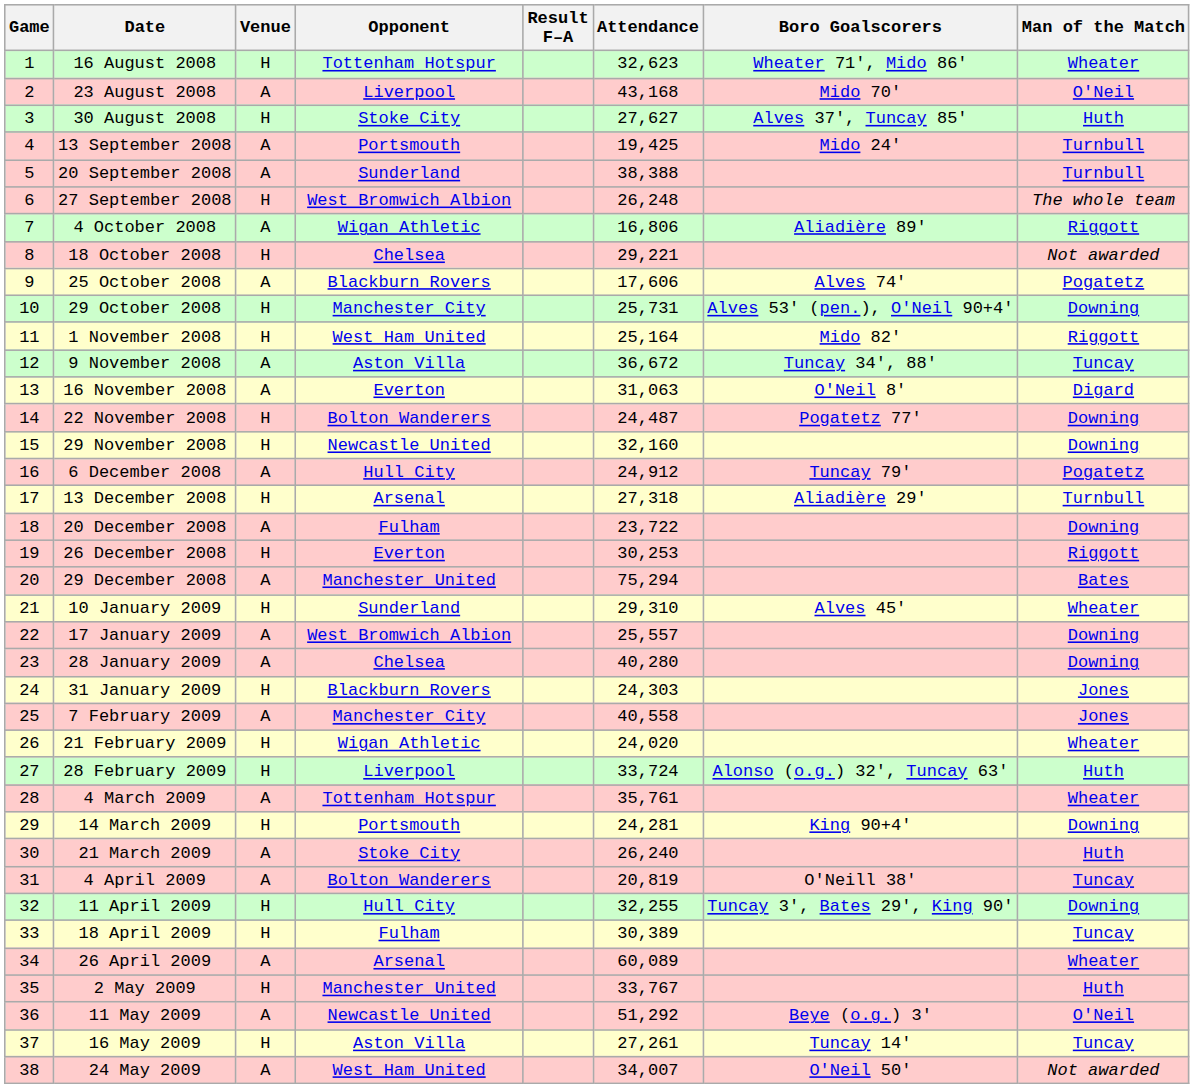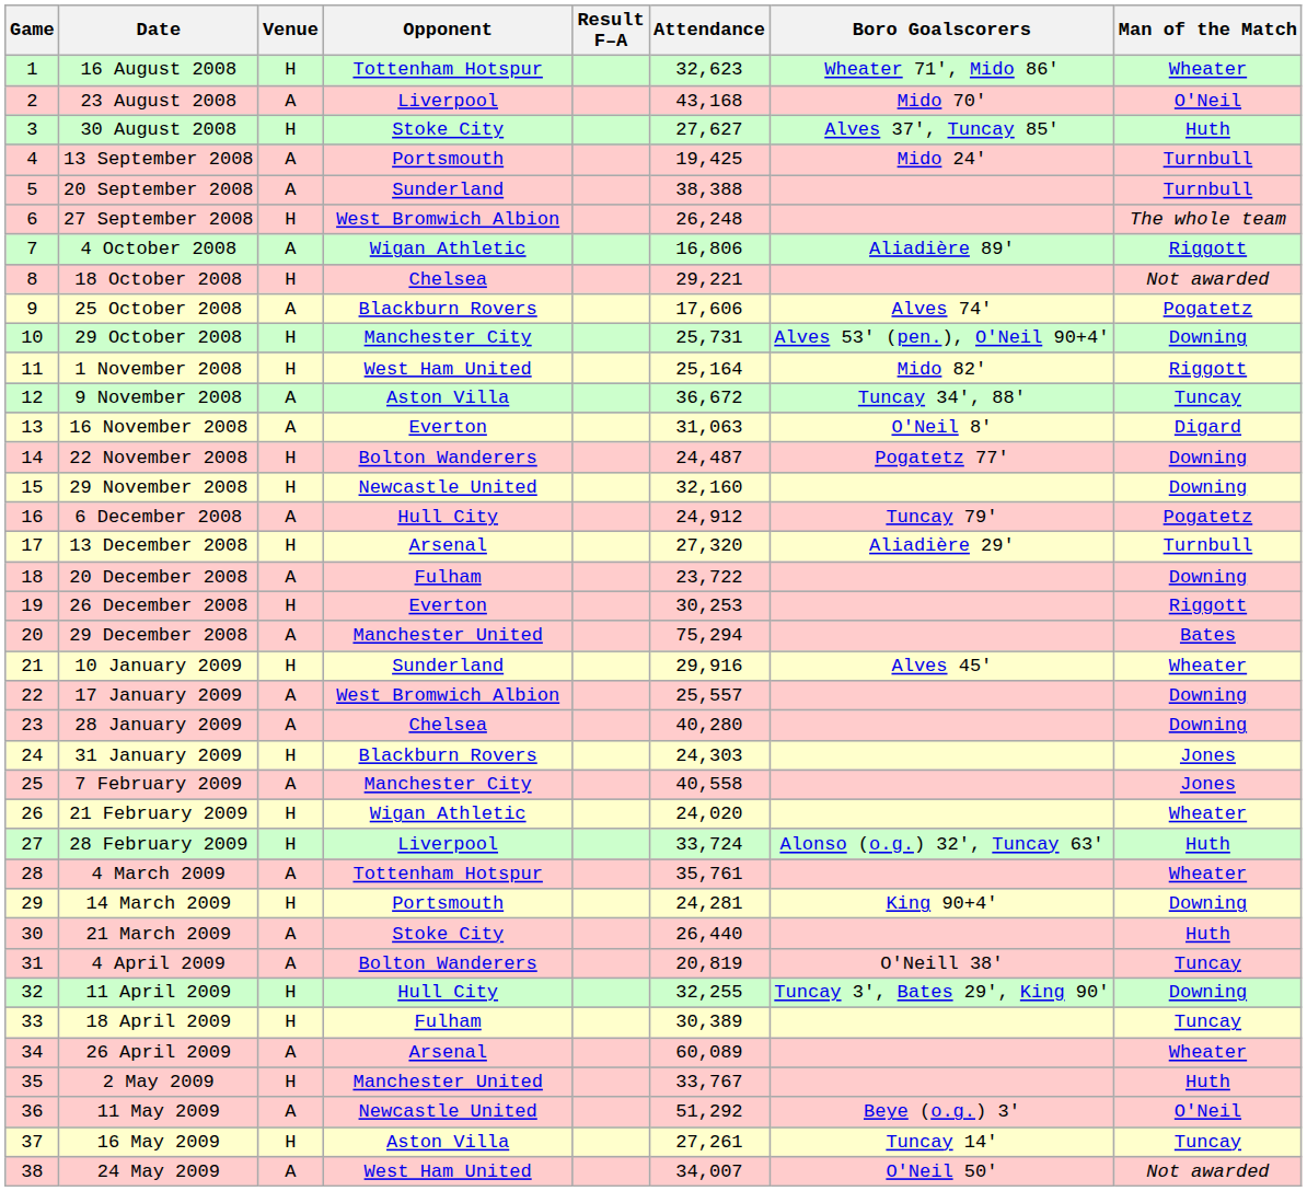13 December 2008 | Attendance: 27,318 -> 27,320
10 January 2009 | Attendance: 29,310 -> 29,916
21 March 2009 | Attendance: 26,240 -> 26,440
